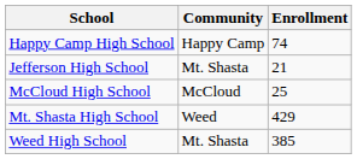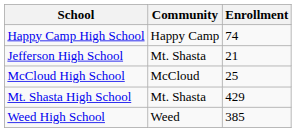Mt. Shasta High School | Community: Weed -> Mt. Shasta
Weed High School | Community: Mt. Shasta -> Weed
